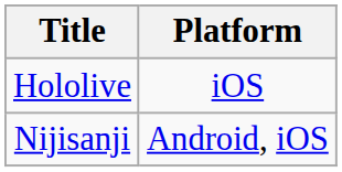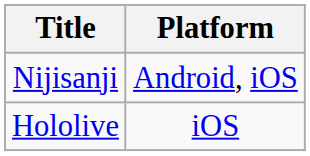rows swapped: Hololive <-> Nijisanji
